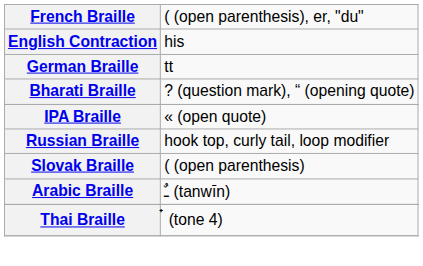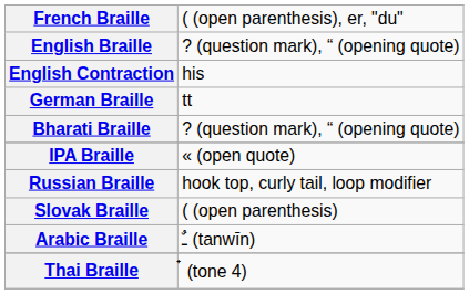+ row: English Braille | ? (question mark), “ (opening quote)
